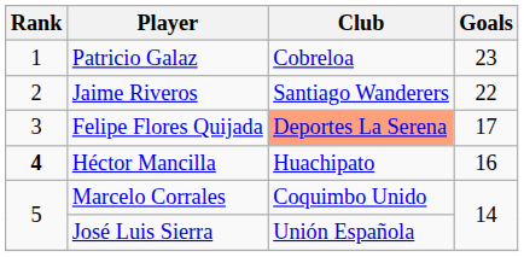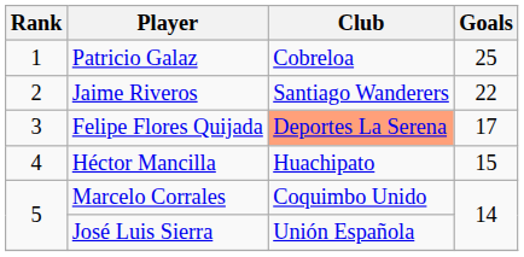Patricio Galaz | Goals: 23 -> 25
Héctor Mancilla | Rank: bold -> normal
Héctor Mancilla | Goals: 16 -> 15
